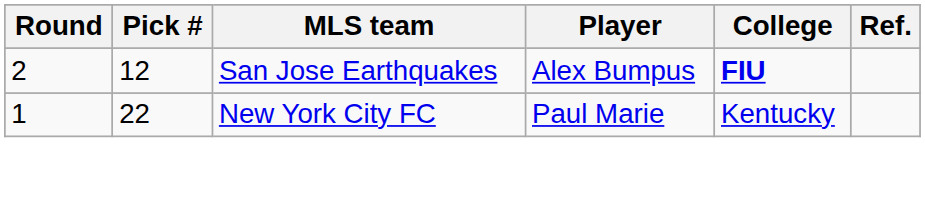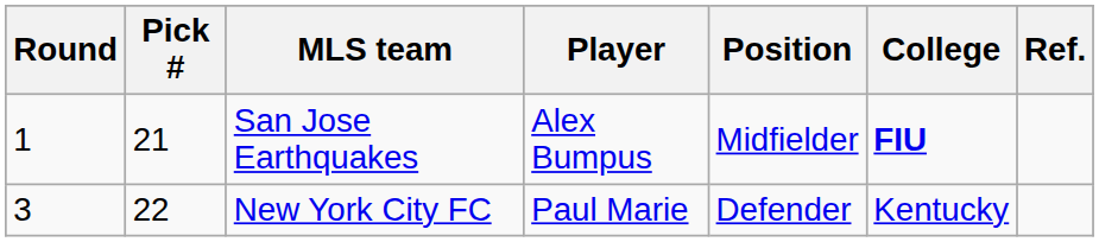+ column: Position | Midfielder | Defender
San Jose Earthquakes | Round: 2 -> 1
San Jose Earthquakes | Pick #: 12 -> 21
New York City FC | Round: 1 -> 3
